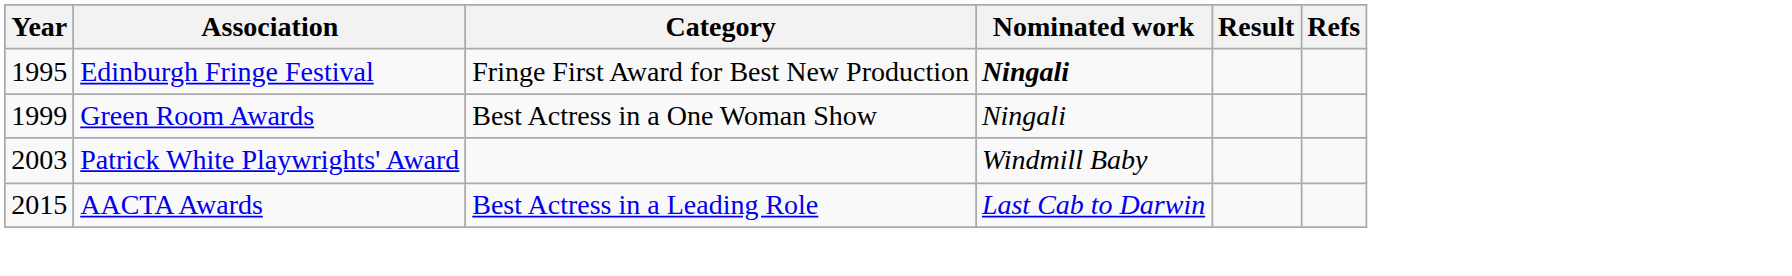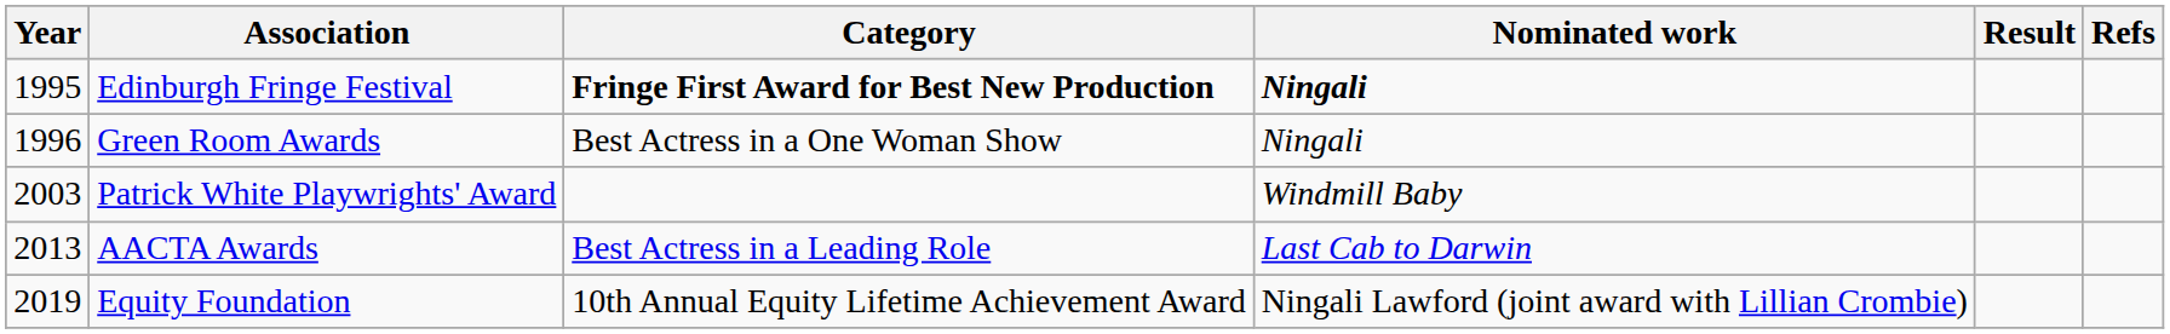Edinburgh Fringe Festival | Category: normal -> bold
Green Room Awards | Year: 1999 -> 1996
AACTA Awards | Year: 2015 -> 2013
+ row: 2019 | Equity Foundation | 10th Annual Equity Lifetime Achievement Award | Ningali Lawford (joint award with Lillian Crombie)
